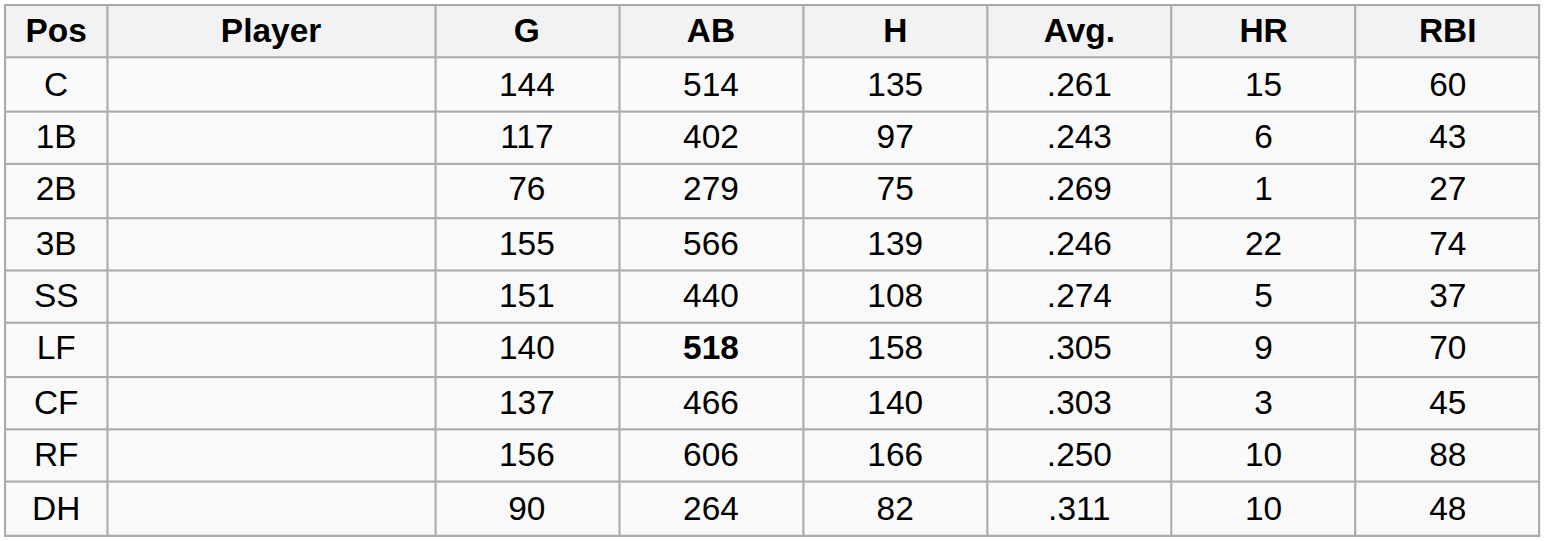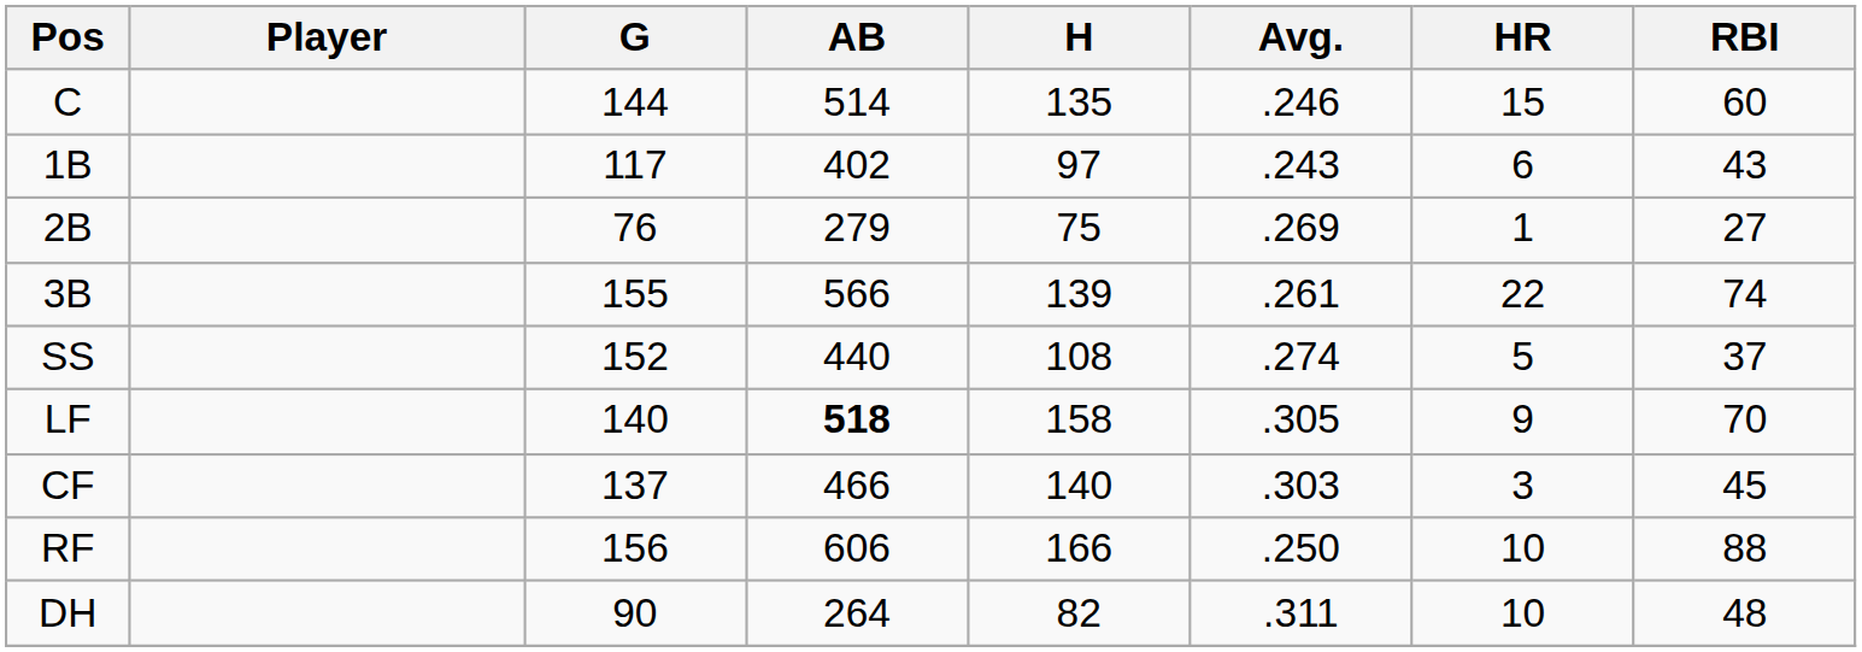C | Avg.: .261 -> .246
3B | Avg.: .246 -> .261
SS | G: 151 -> 152
